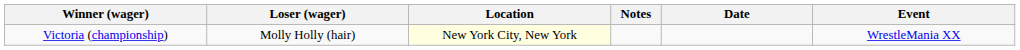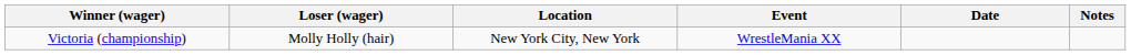columns swapped: Event <-> Notes
Victoria (championship) | Location: lightyellow background -> no background
